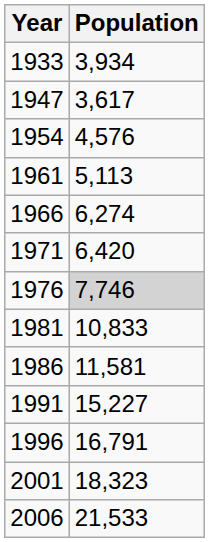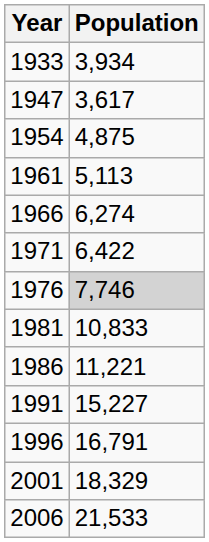1954 | Population: 4,576 -> 4,875
1971 | Population: 6,420 -> 6,422
1986 | Population: 11,581 -> 11,221
2001 | Population: 18,323 -> 18,329
